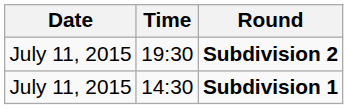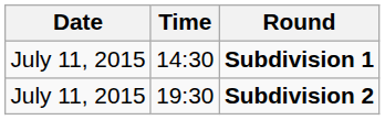rows swapped: Subdivision 1 <-> Subdivision 2
